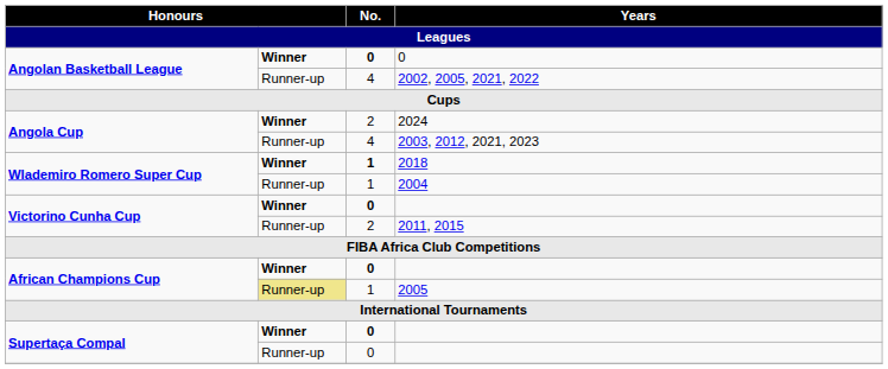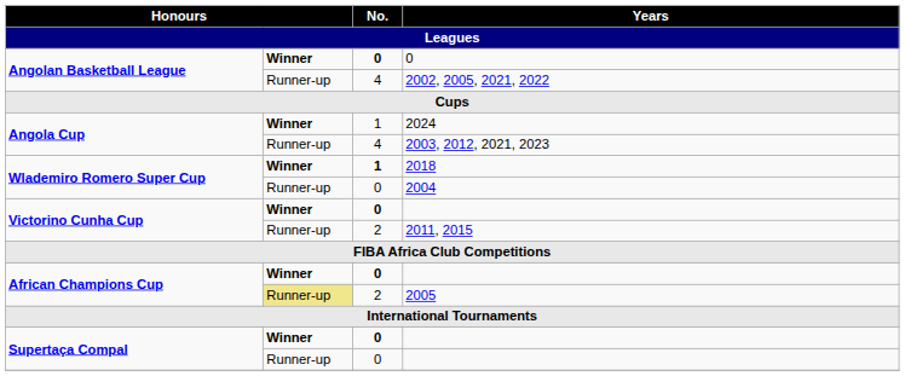2024 | No.: 2 -> 1
2004 | No.: 1 -> 0
2005 | No.: 1 -> 2
